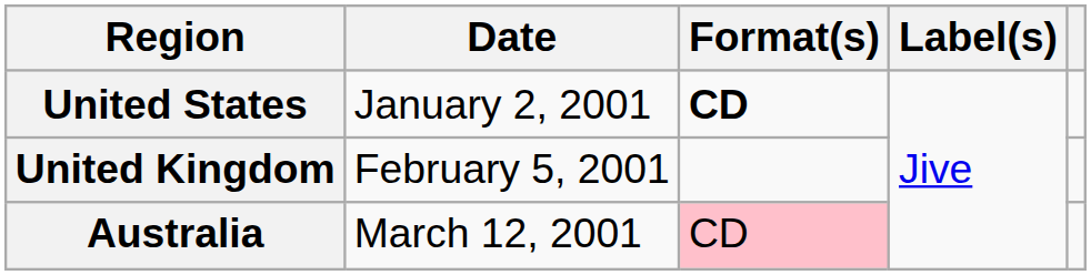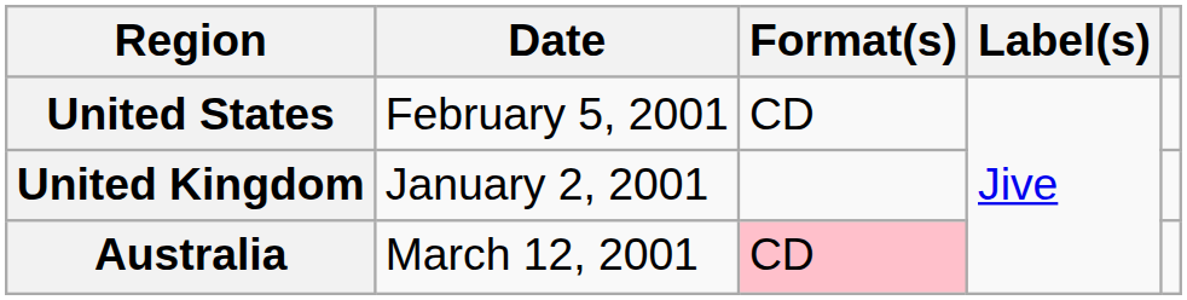United States | Date: January 2, 2001 -> February 5, 2001
United States | Format(s): bold -> normal
United Kingdom | Date: February 5, 2001 -> January 2, 2001
